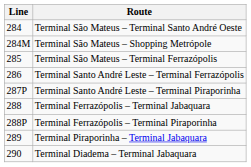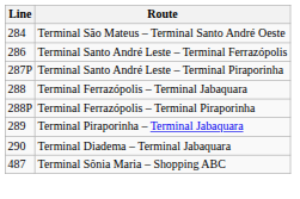- row: 284M | Terminal São Mateus – Shopping Metrópole
- row: 285 | Terminal São Mateus – Terminal Ferrazópolis
+ row: 487 | Terminal Sônia Maria – Shopping ABC
